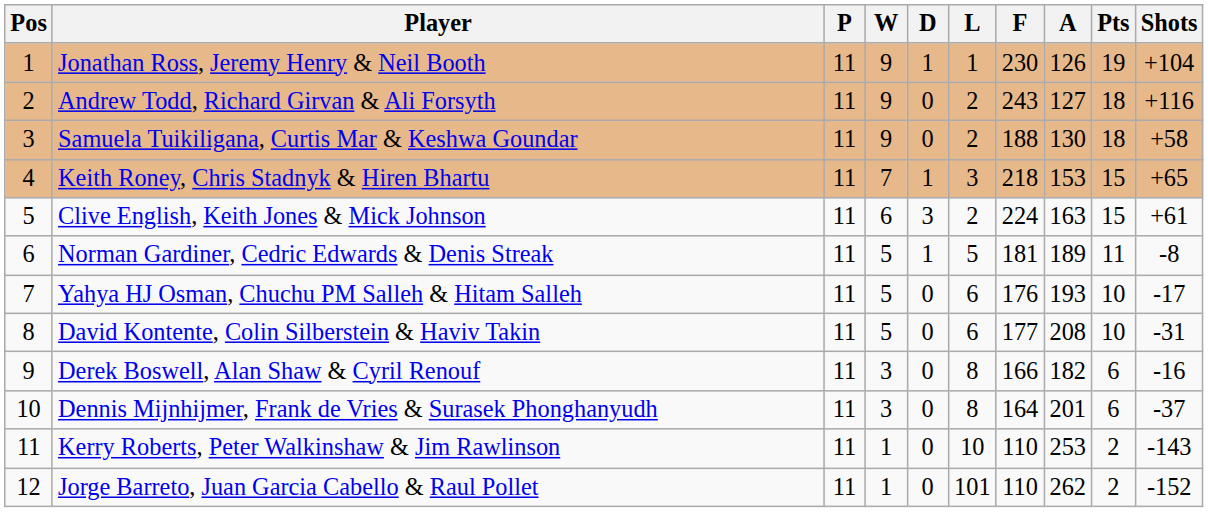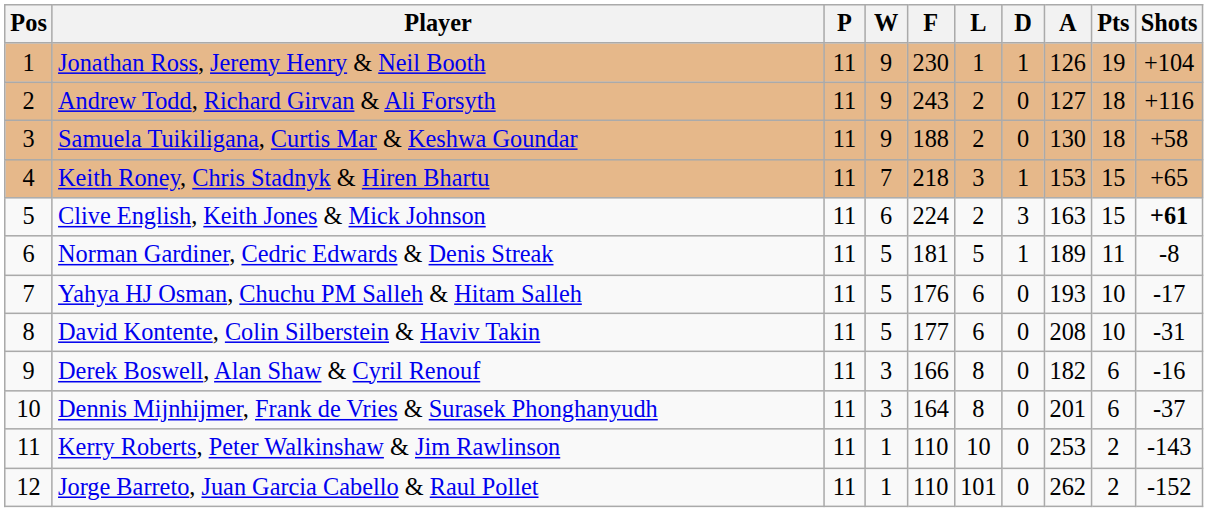columns swapped: D <-> F
Clive English, Keith Jones & Mick Johnson | Shots: normal -> bold
